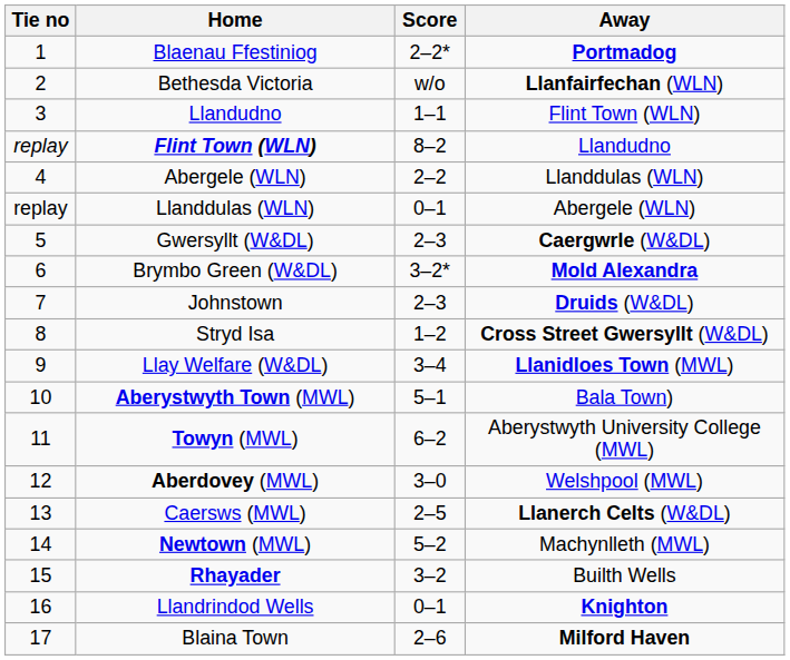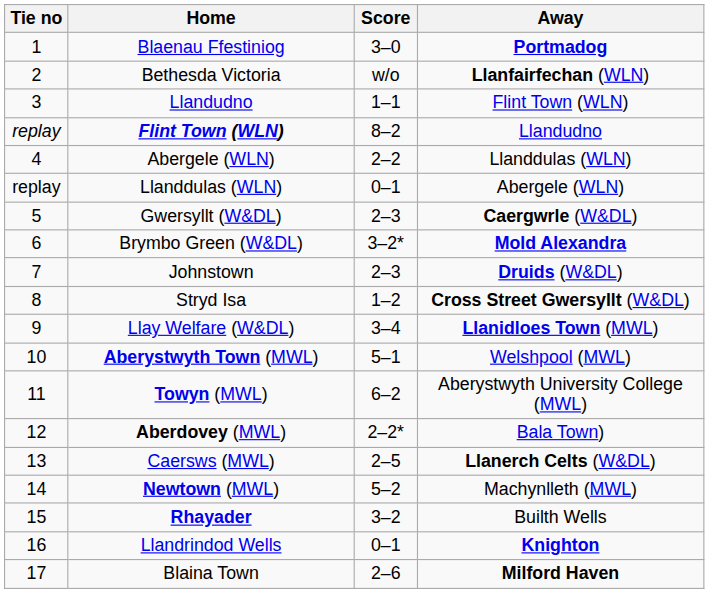Blaenau Ffestiniog | Score: 2–2* -> 3–0
Aberystwyth Town (MWL) | Away: Bala Town) -> Welshpool (MWL)
Aberdovey (MWL) | Score: 3–0 -> 2–2*
Aberdovey (MWL) | Away: Welshpool (MWL) -> Bala Town)
